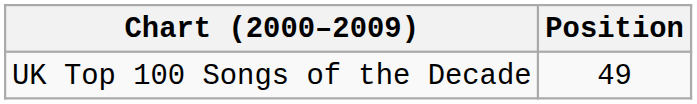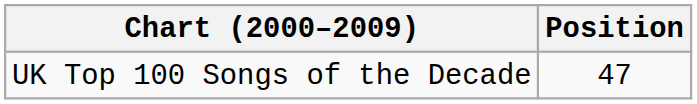UK Top 100 Songs of the Decade | Position: 49 -> 47
